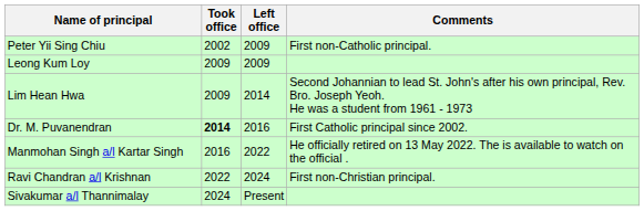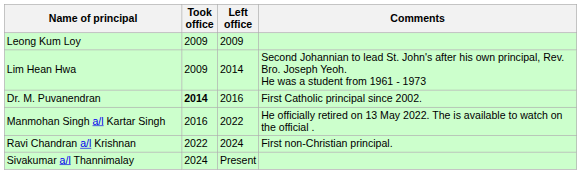- row: Peter Yii Sing Chiu | 2002 | 2009 | First non-Catholic principal.
